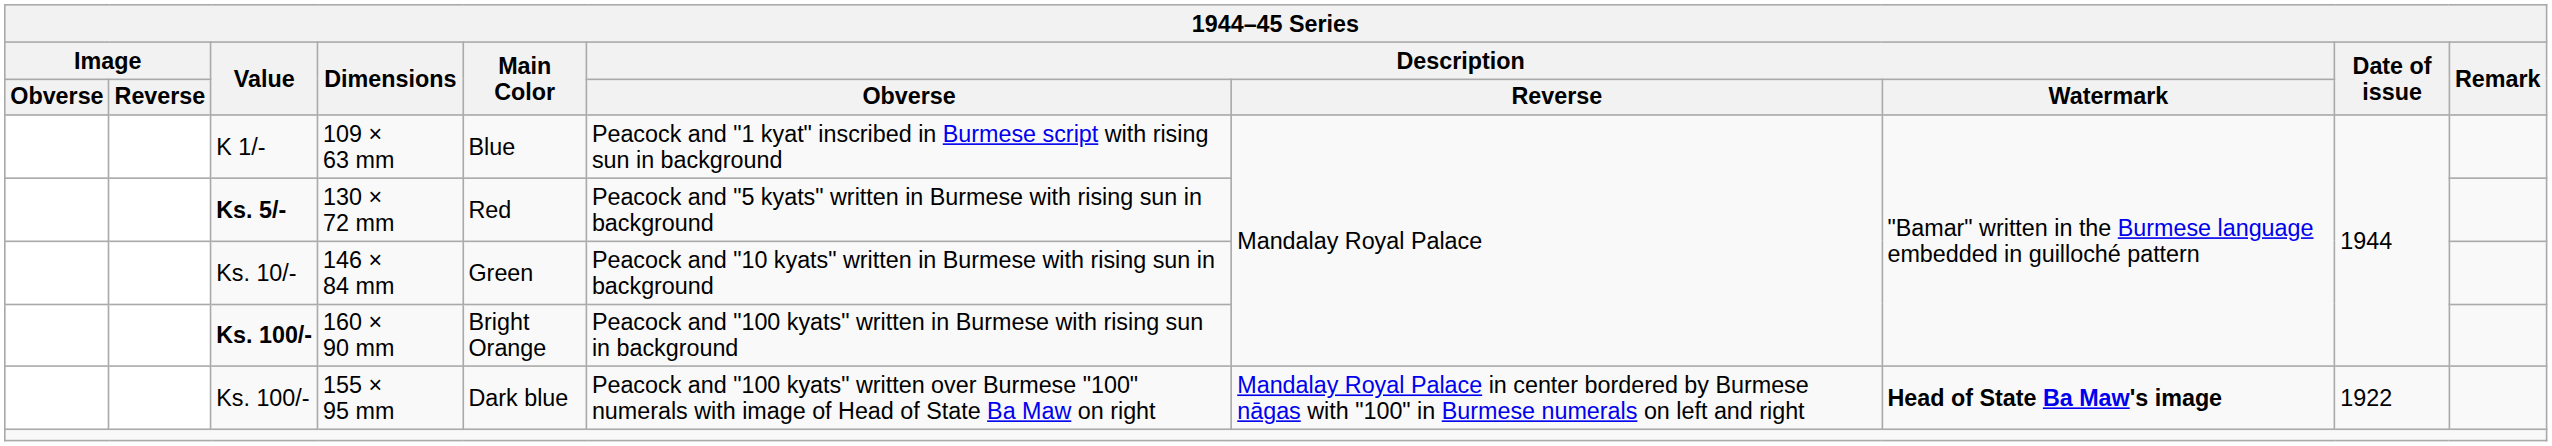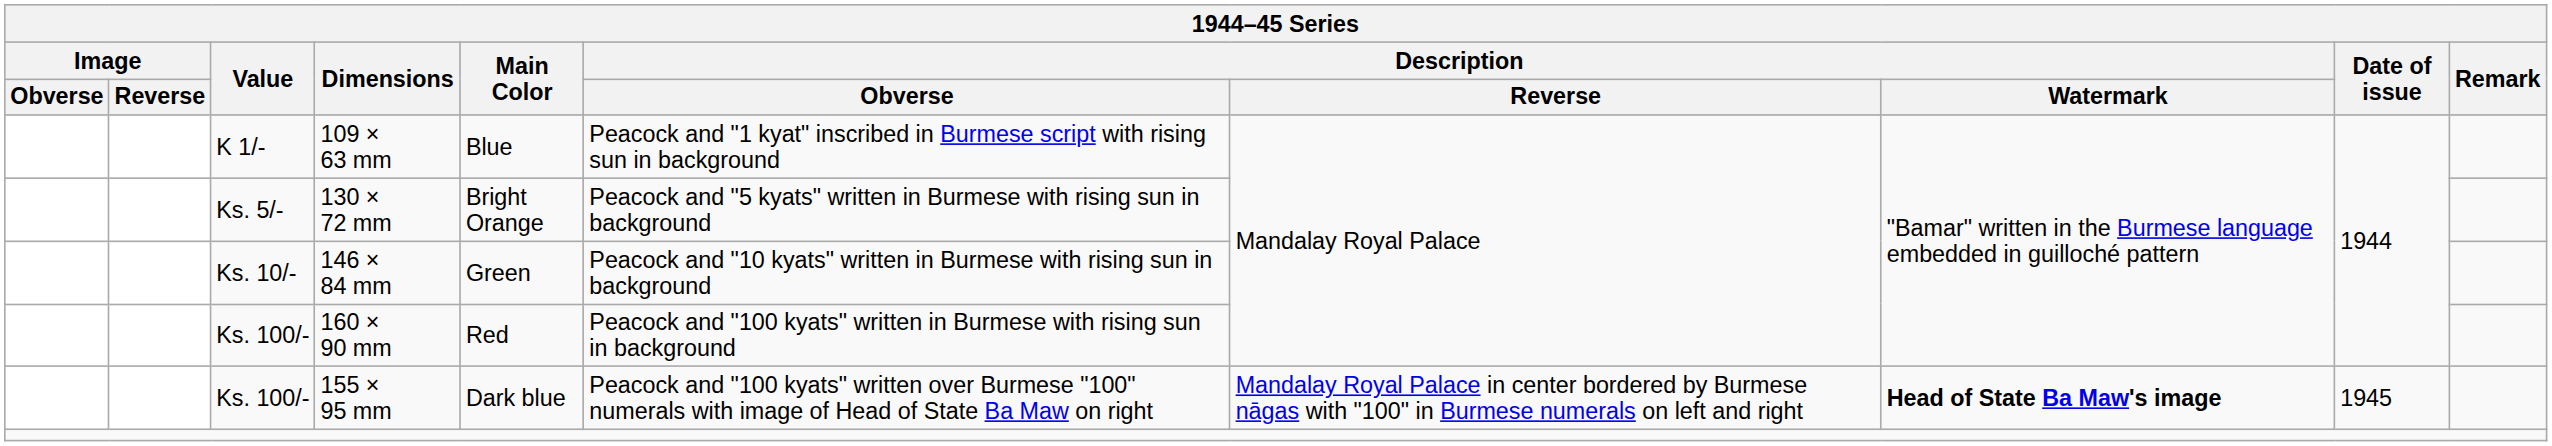130 × 72 mm | Value: bold -> normal
130 × 72 mm | Main Color: Red -> Bright Orange
160 × 90 mm | Value: bold -> normal
160 × 90 mm | Main Color: Bright Orange -> Red
155 × 95 mm | Date of issue: 1922 -> 1945
